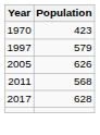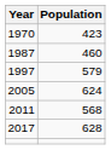+ row: 1987 | 460
2005 | Population: 626 -> 624
